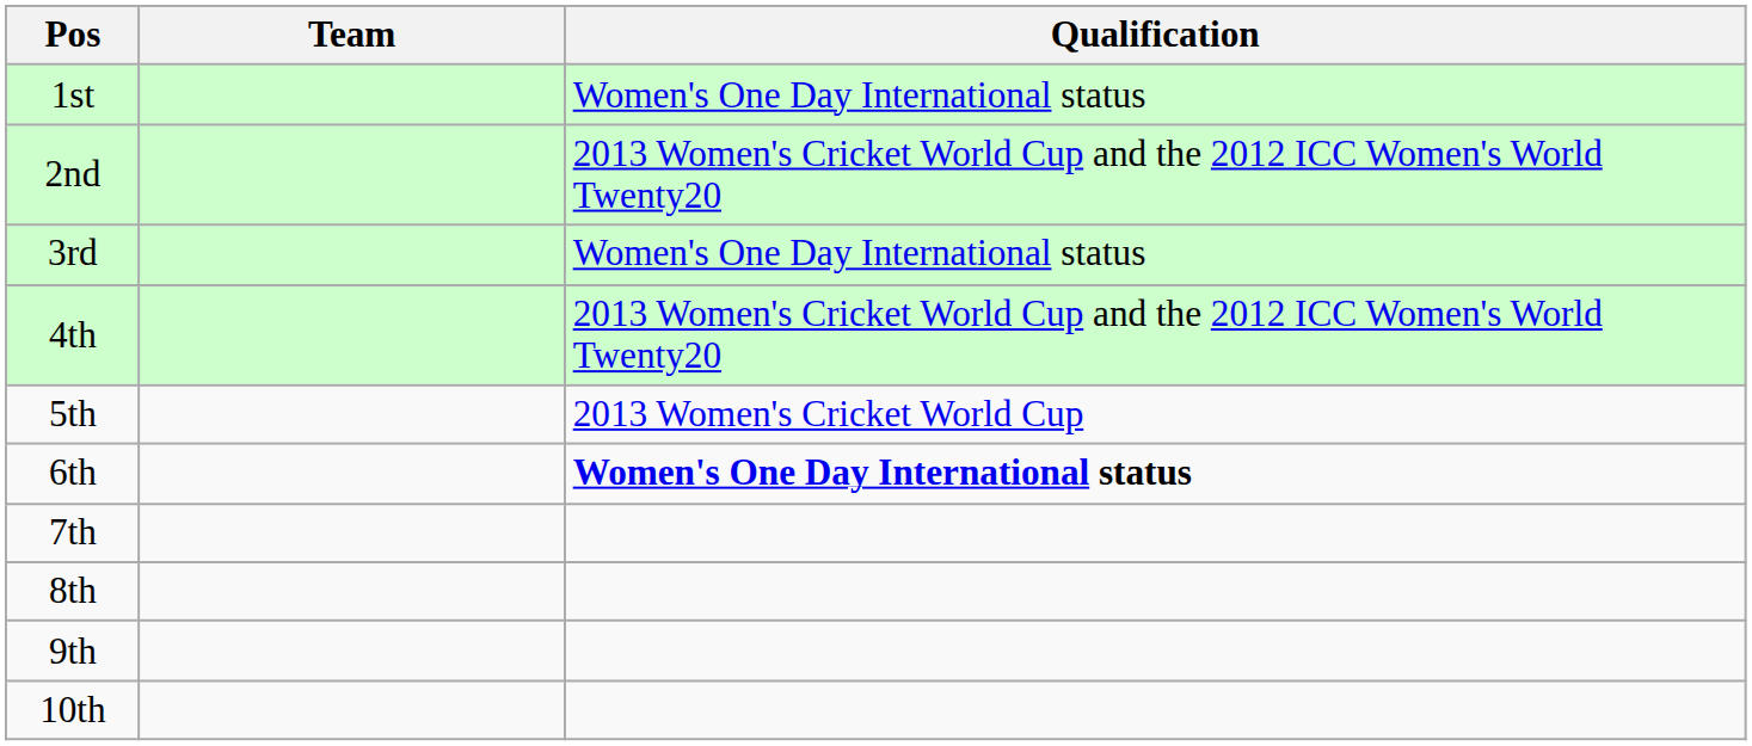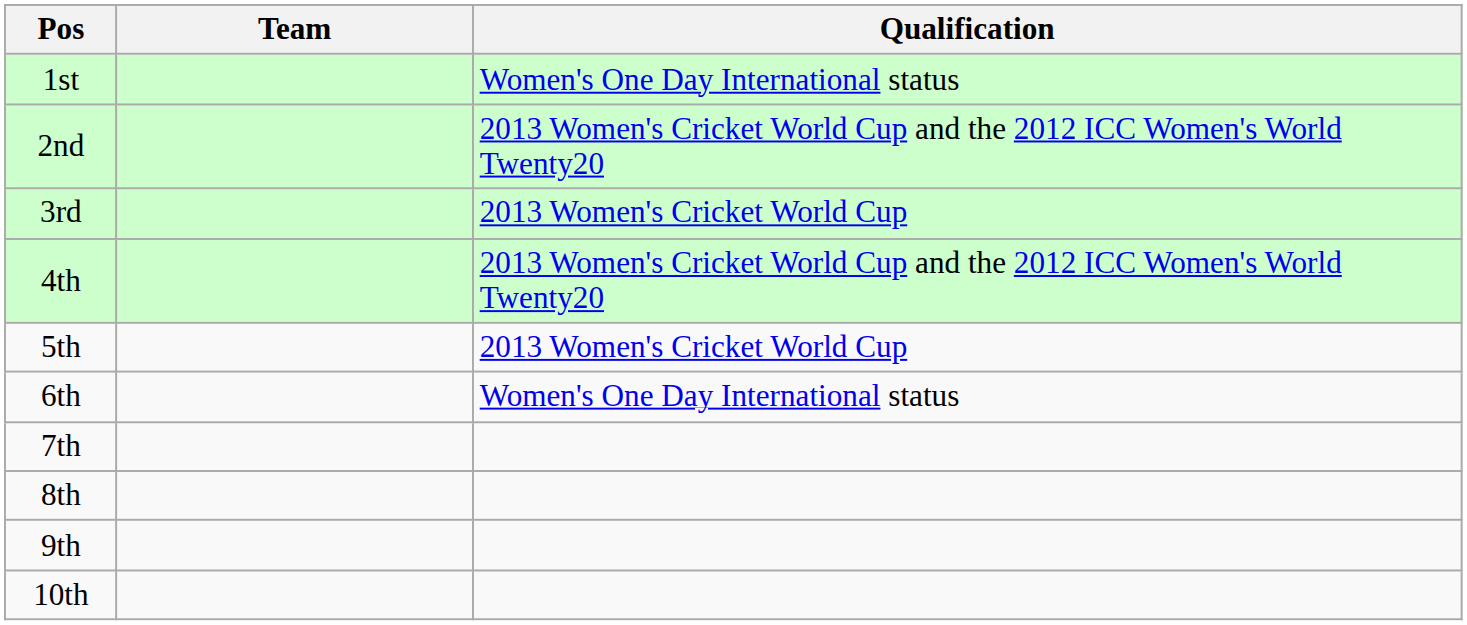3rd | Qualification: Women's One Day International status -> 2013 Women's Cricket World Cup
6th | Qualification: bold -> normal
